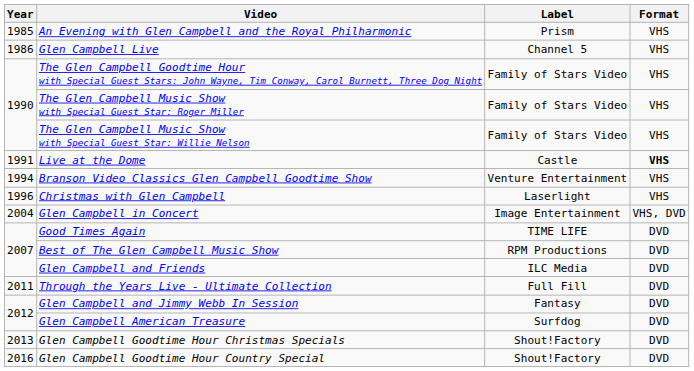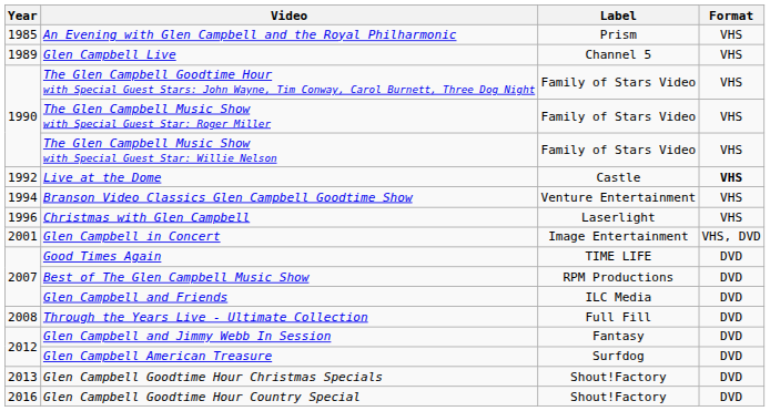Glen Campbell Live | Year: 1986 -> 1989
Live at the Dome | Year: 1991 -> 1992
Glen Campbell in Concert | Year: 2004 -> 2001
Through the Years Live - Ultimate Collection | Year: 2011 -> 2008
